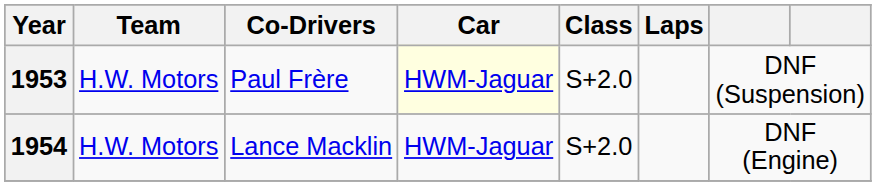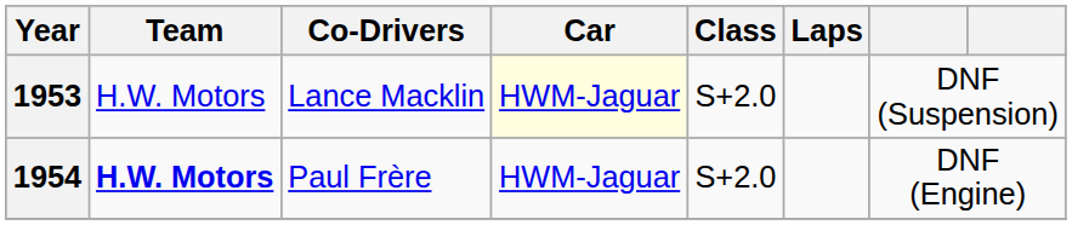1953 | Co-Drivers: Paul Frère -> Lance Macklin
1954 | Team: normal -> bold
1954 | Co-Drivers: Lance Macklin -> Paul Frère
